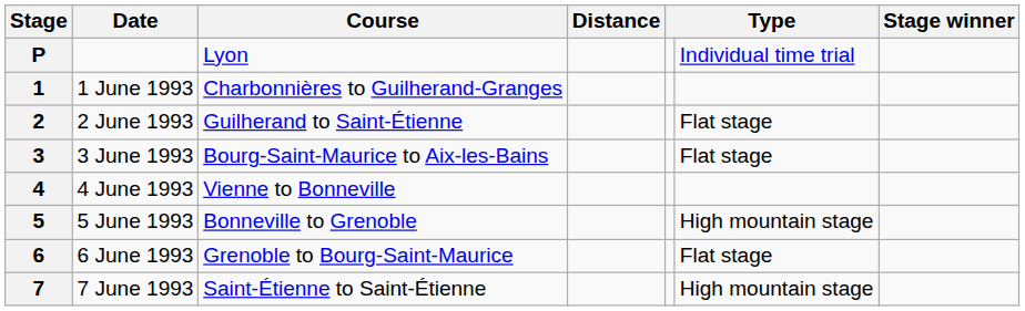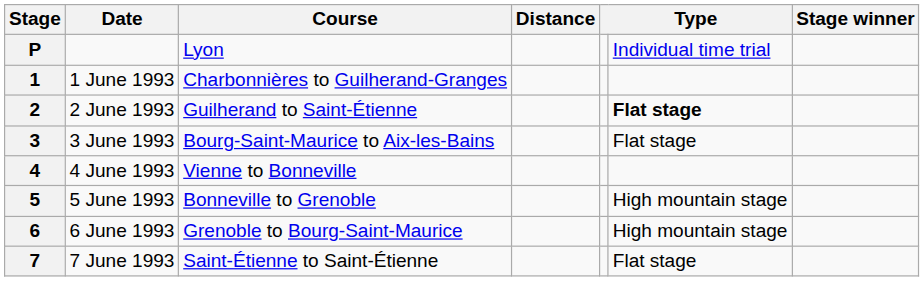2 | column 6: normal -> bold
6 | column 6: Flat stage -> High mountain stage
7 | column 6: High mountain stage -> Flat stage
